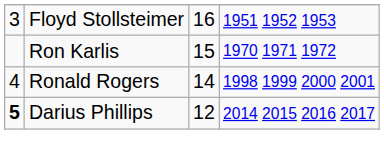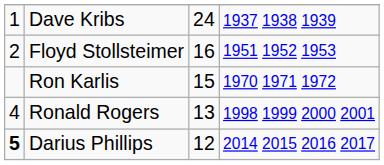+ row: 1 | Dave Kribs | 24 | 1937 1938 1939
Floyd Stollsteimer | column 1: 3 -> 2
Ronald Rogers | column 3: 14 -> 13
